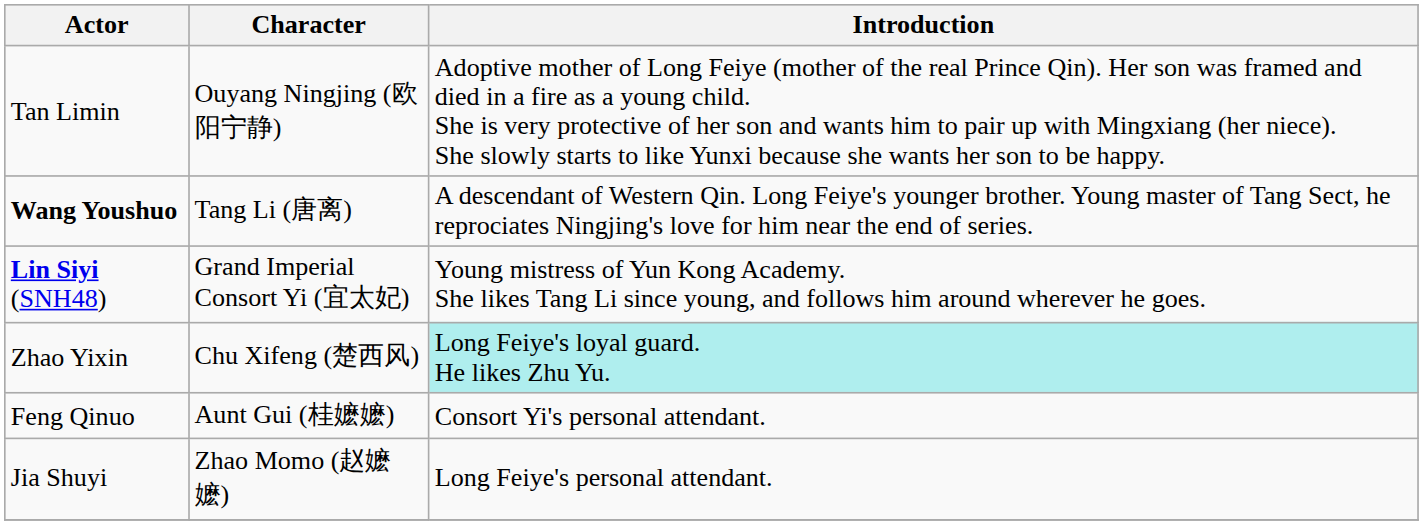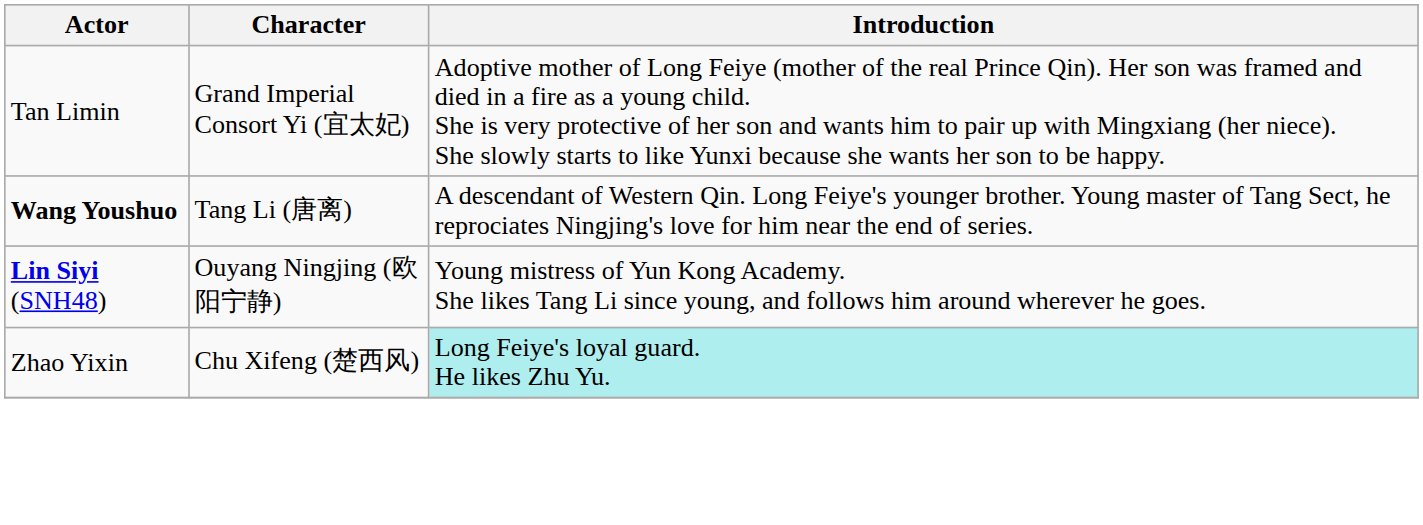Tan Limin | Character: Ouyang Ningjing (欧阳宁静) -> Grand Imperial Consort Yi (宜太妃)
Lin Siyi (SNH48) | Character: Grand Imperial Consort Yi (宜太妃) -> Ouyang Ningjing (欧阳宁静)
- row: Feng Qinuo | Aunt Gui (桂嬷嬷) | Consort Yi's personal attendant.
- row: Jia Shuyi | Zhao Momo (赵嬷嬷) | Long Feiye's personal attendant.
